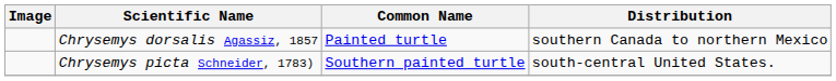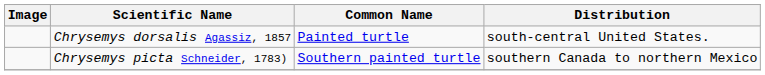Chrysemys dorsalis Agassiz, 1857 | Distribution: southern Canada to northern Mexico -> south-central United States.
Chrysemys picta Schneider, 1783) | Distribution: south-central United States. -> southern Canada to northern Mexico
